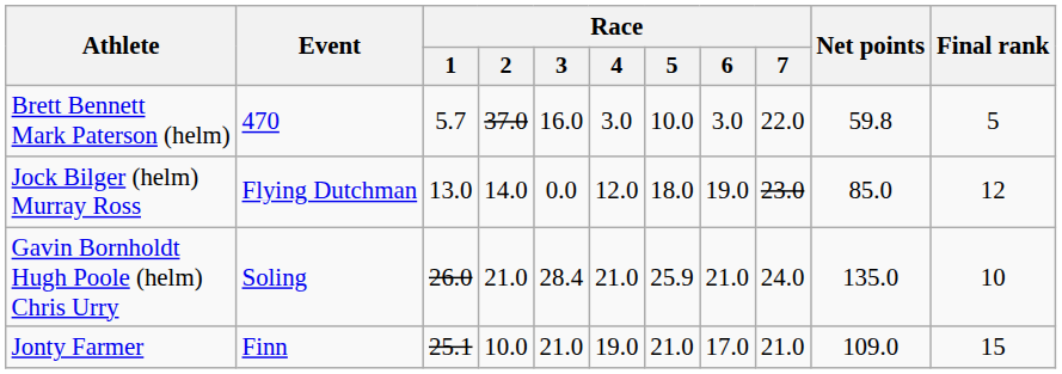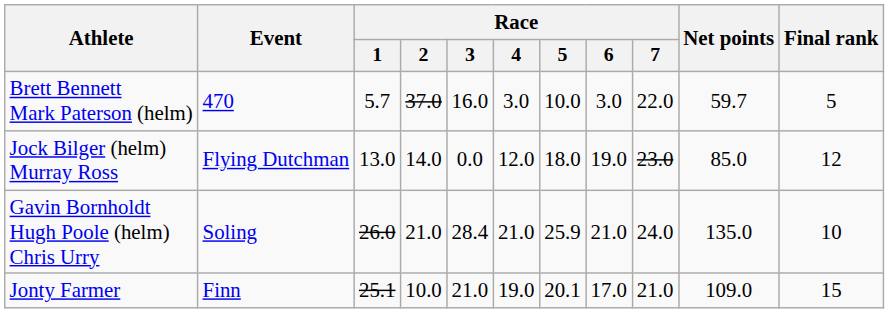Brett Bennett Mark Paterson (helm) | Net points: 59.8 -> 59.7
Jonty Farmer | Race / 5: 21.0 -> 20.1
